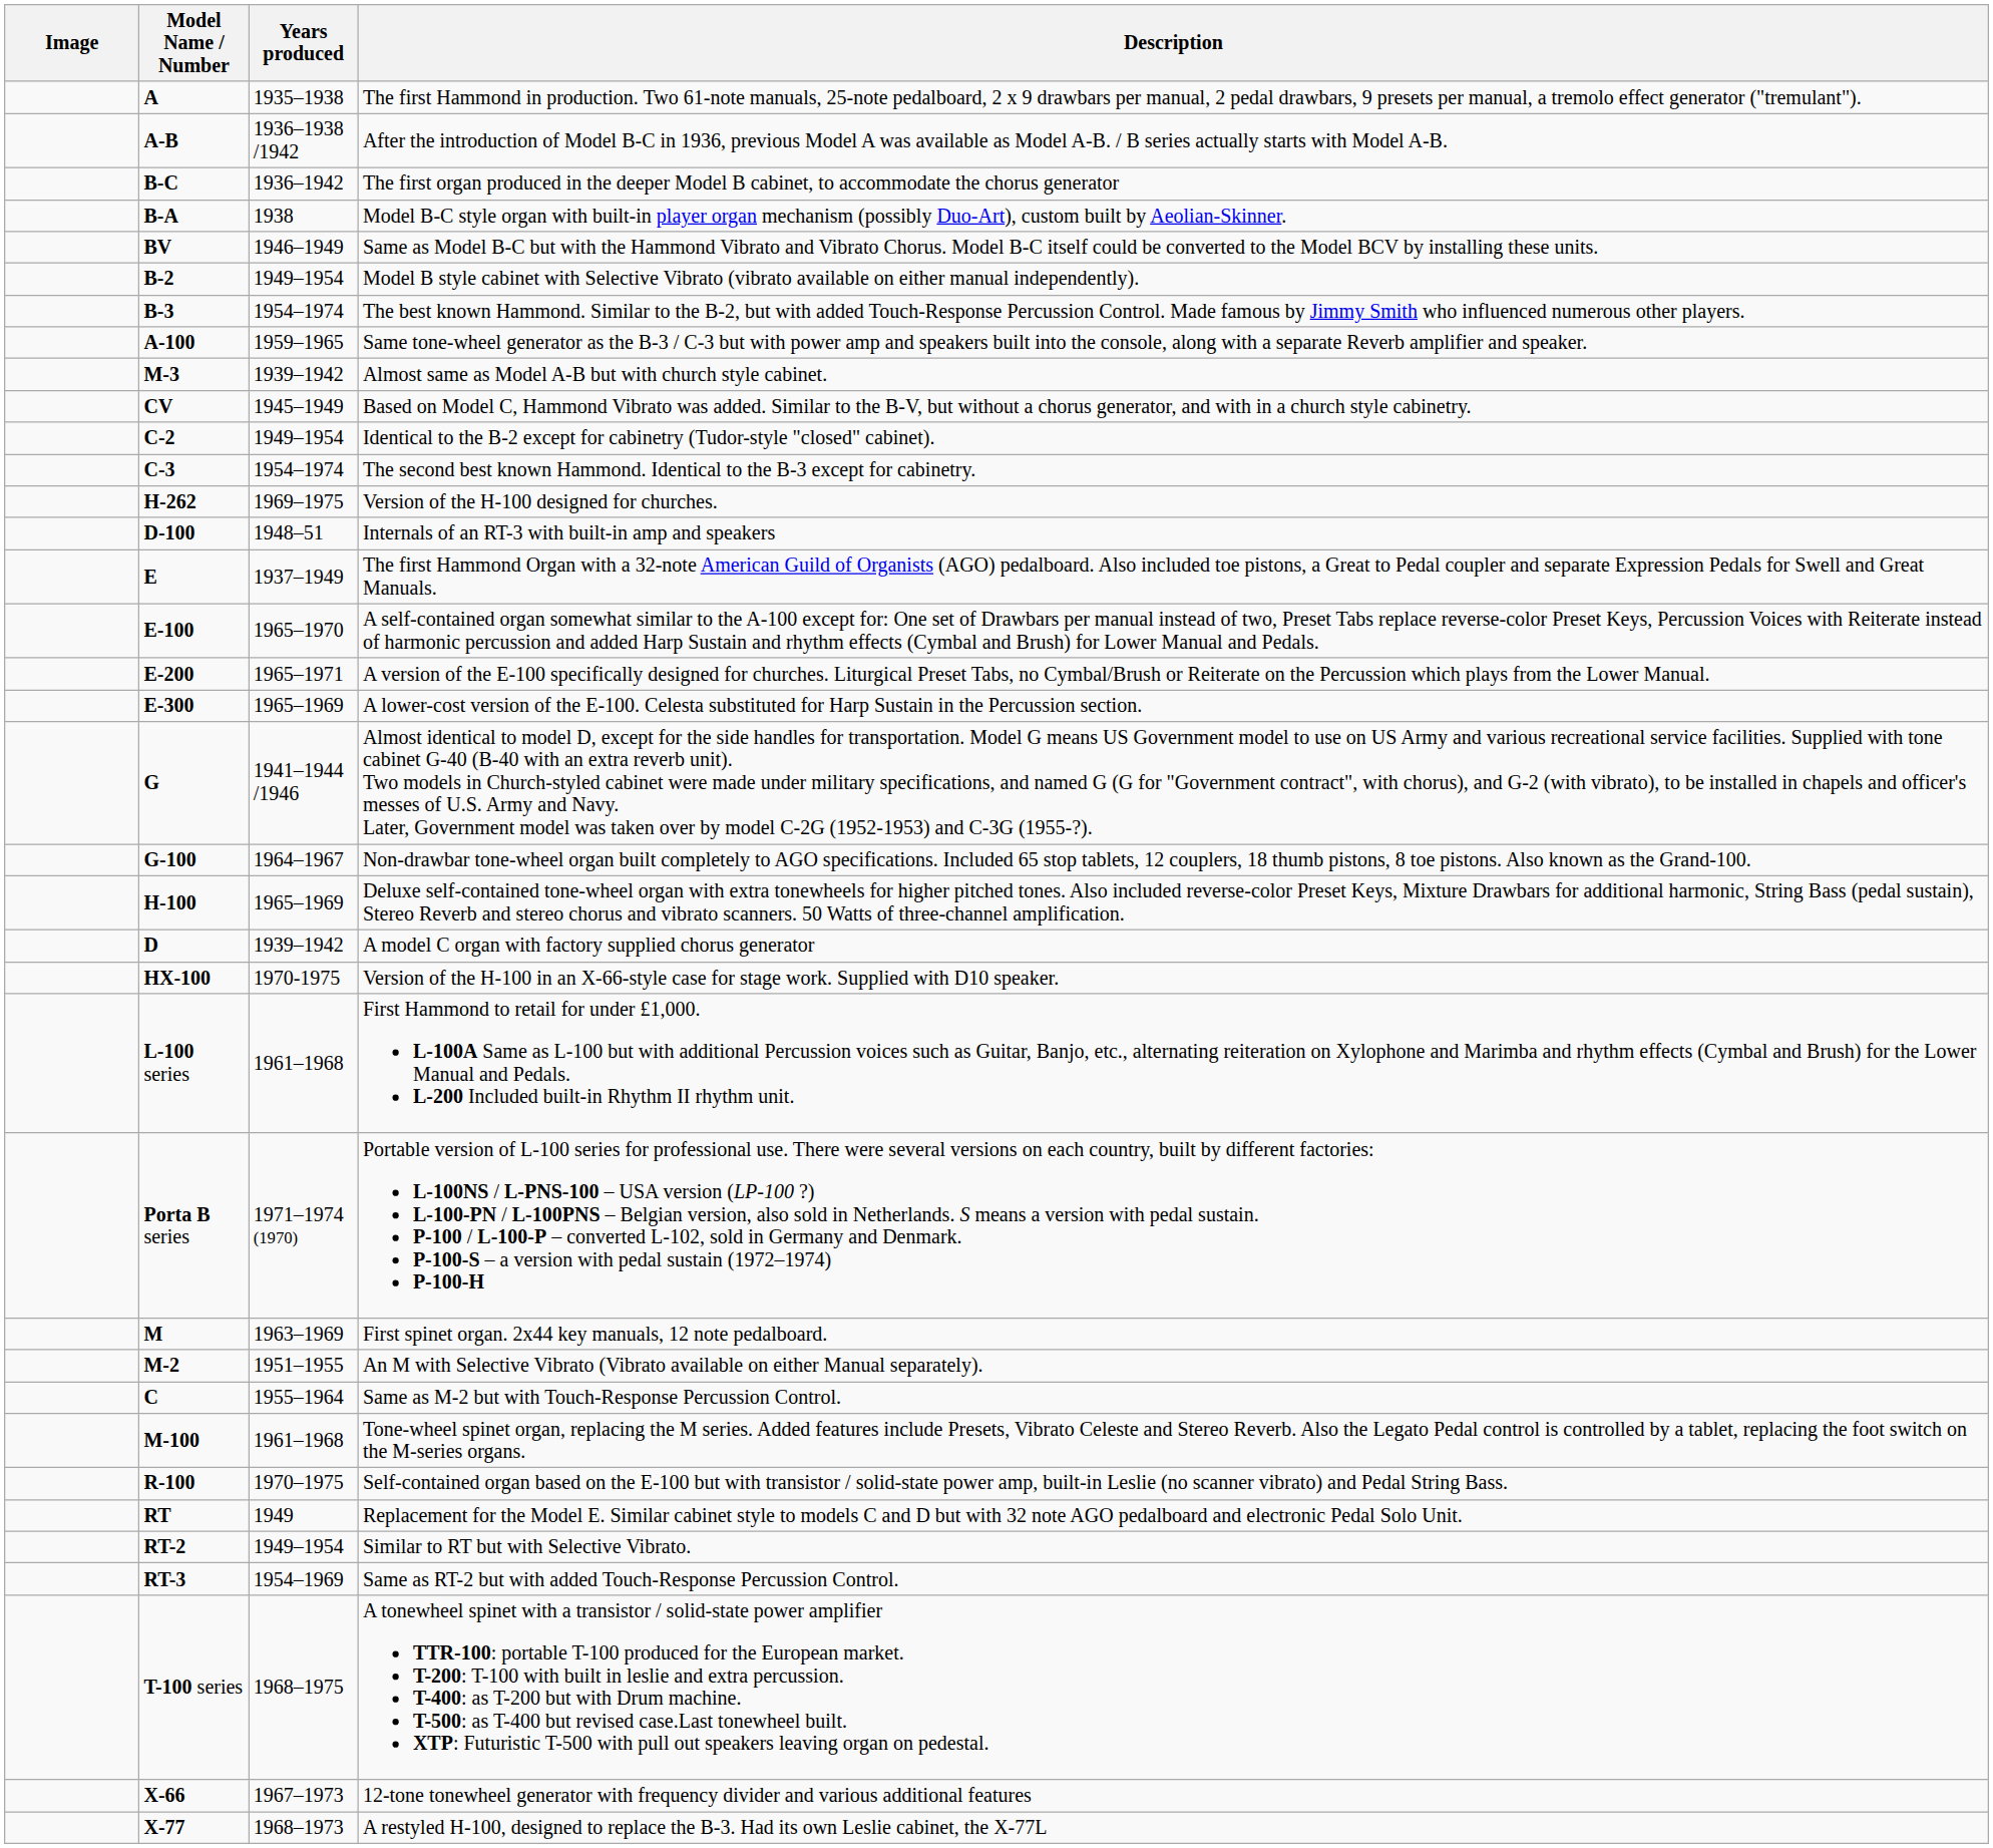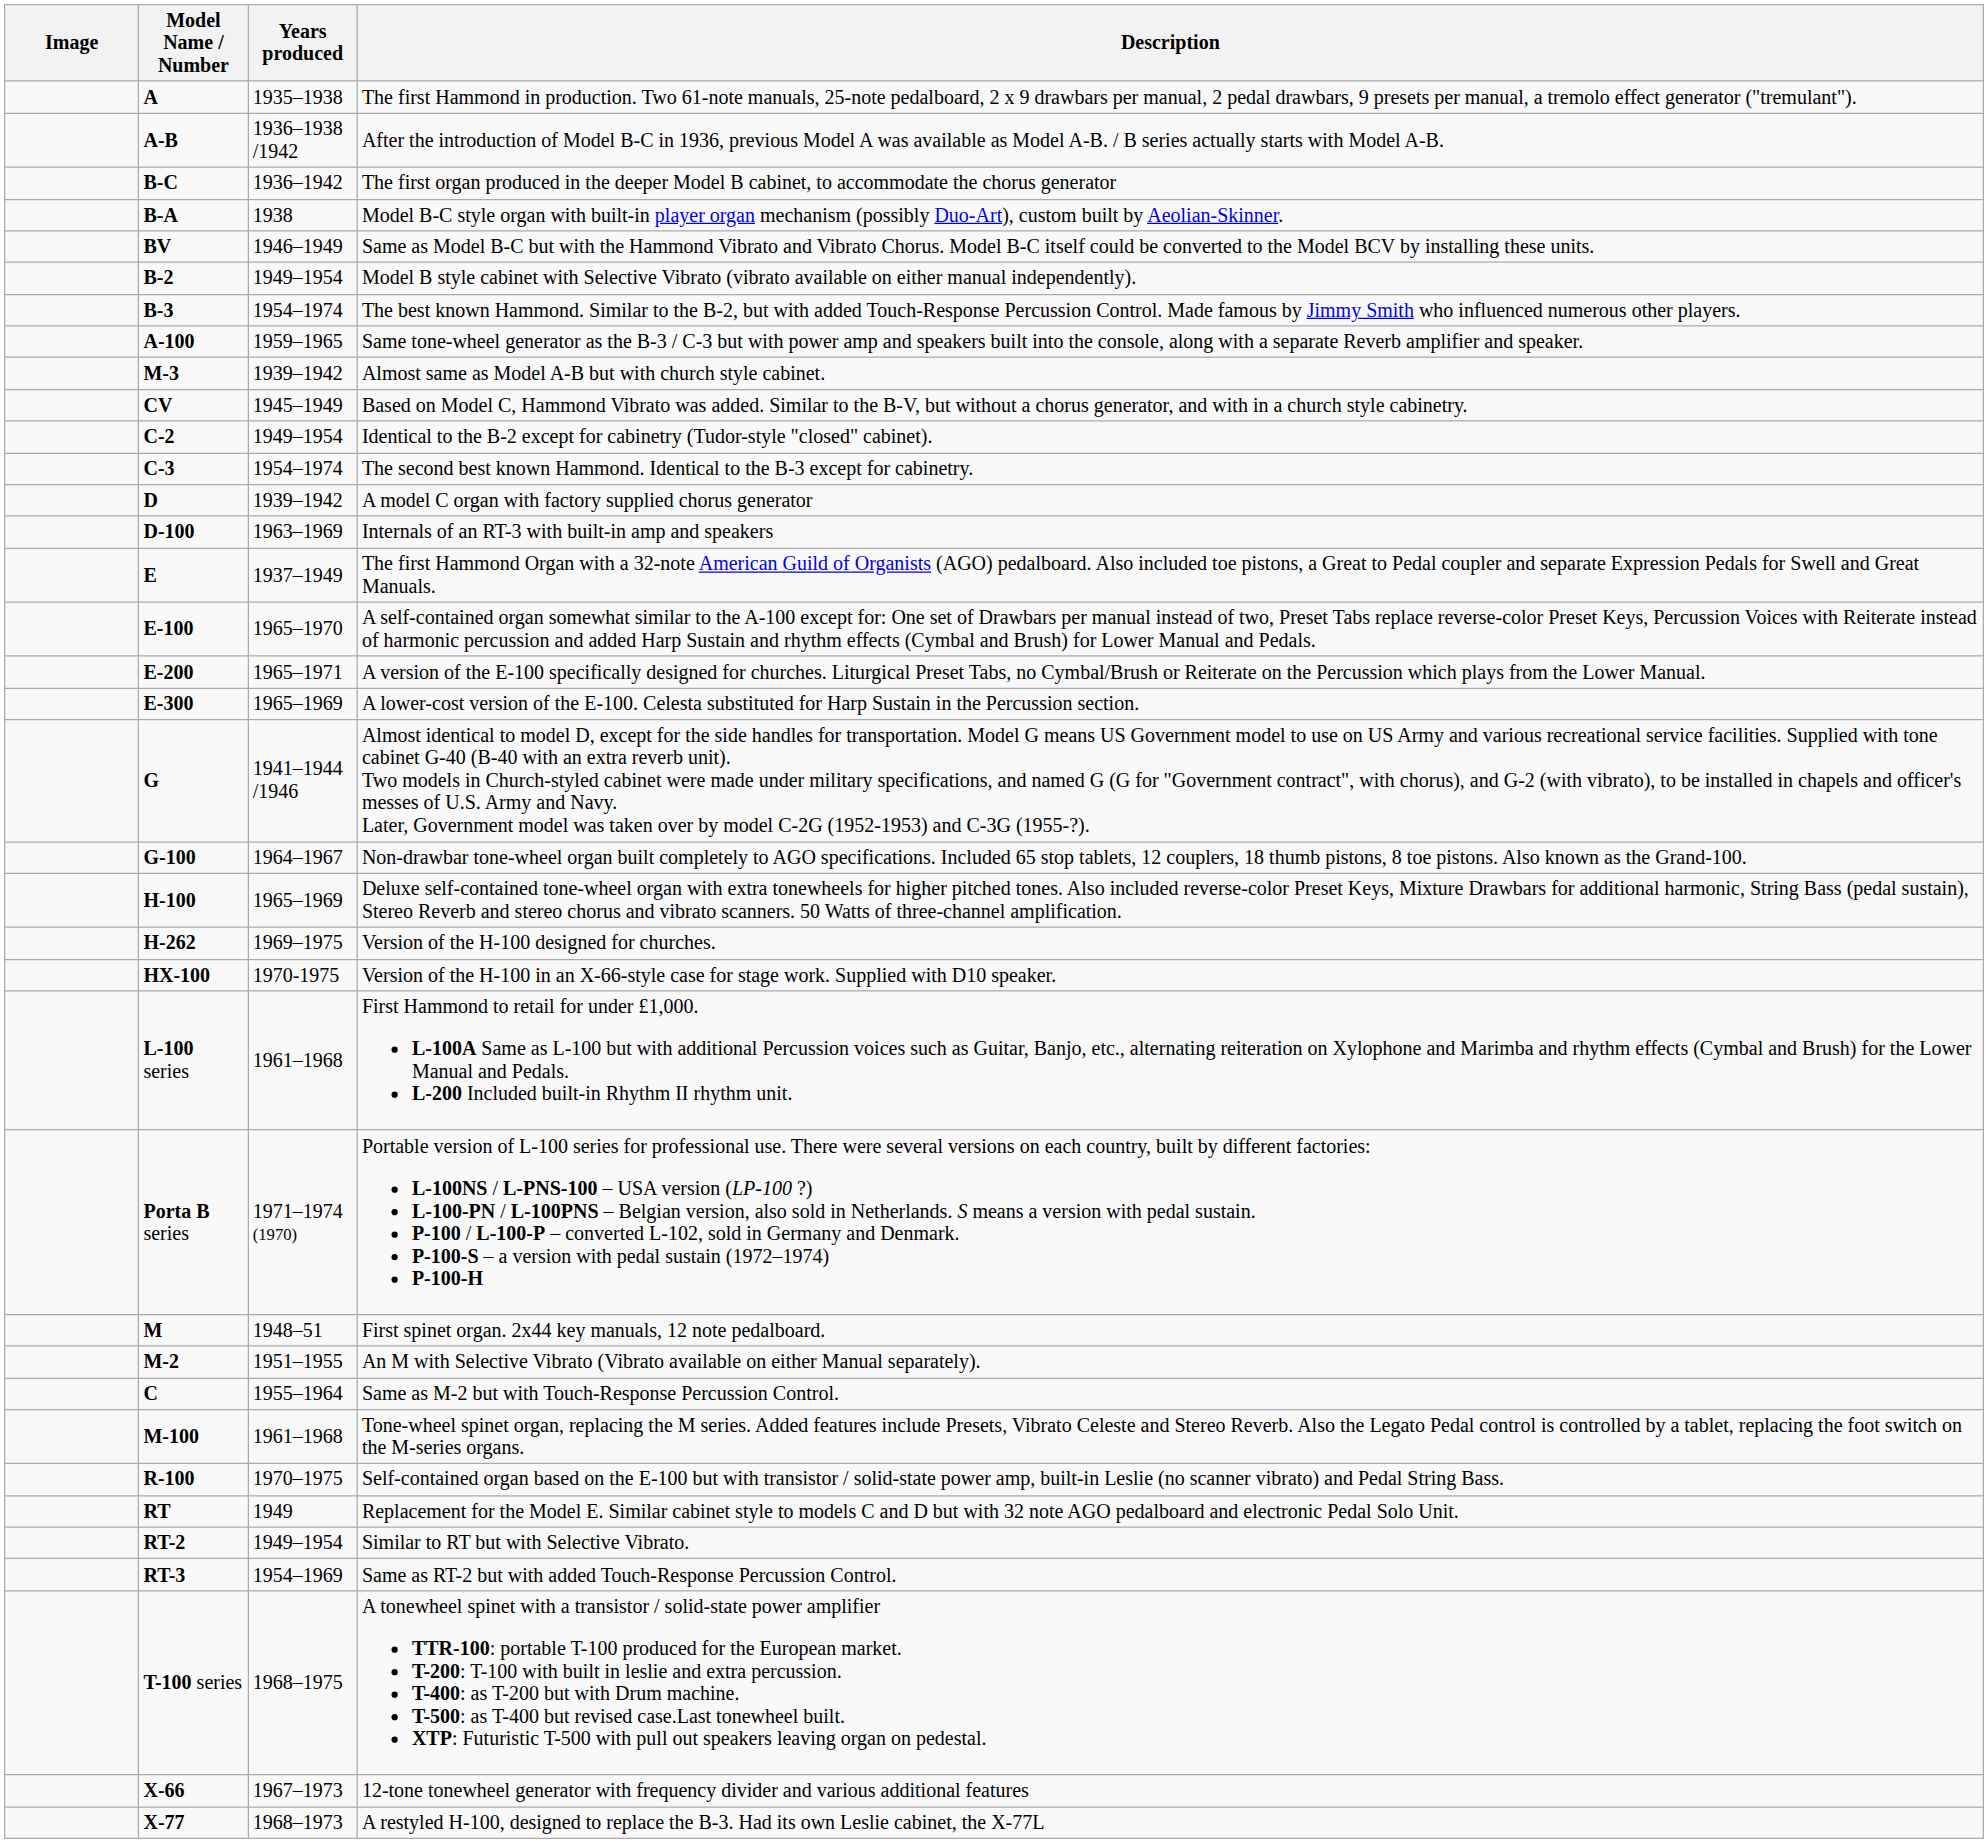rows swapped: A model C organ with factory supplied chorus generator <-> Version of the H-100 designed for churches.
Internals of an RT-3 with built-in amp and speakers | Years produced: 1948–51 -> 1963–1969
First spinet organ. 2x44 key manuals, 12 note pedalboard. | Years produced: 1963–1969 -> 1948–51
